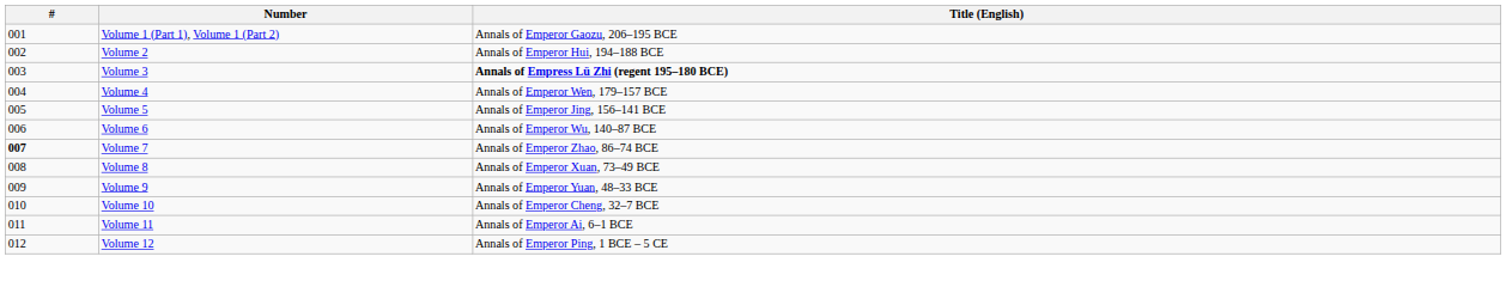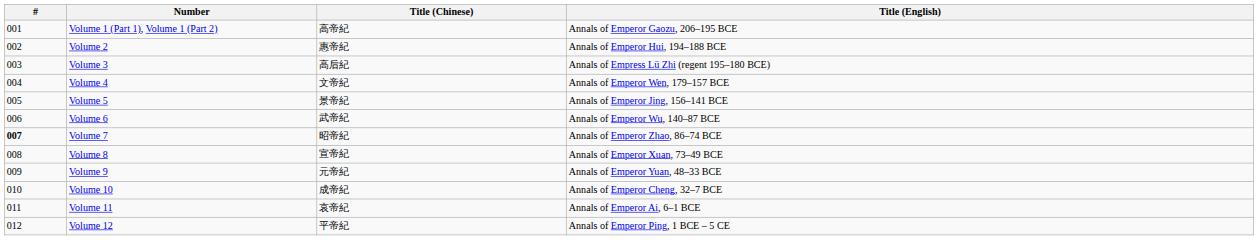+ column: Title (Chinese) | 高帝紀 | 惠帝紀 | 高后紀 | 文帝紀 | 景帝紀 | 武帝紀 | 昭帝紀 | 宣帝紀 | 元帝紀 | 成帝紀 | 哀帝紀 | 平帝紀
Volume 3 | Title (English): bold -> normal
